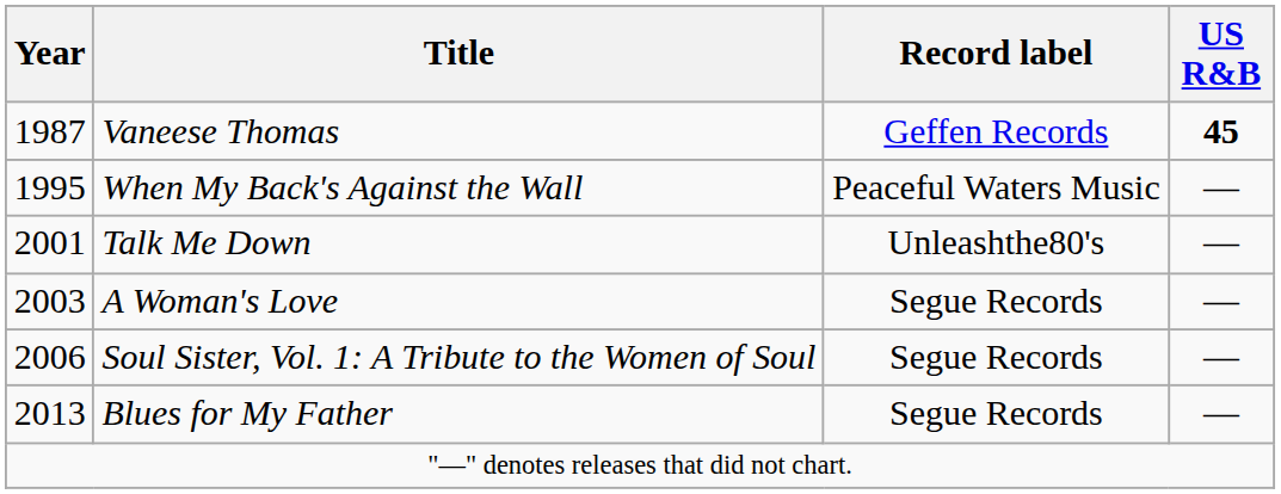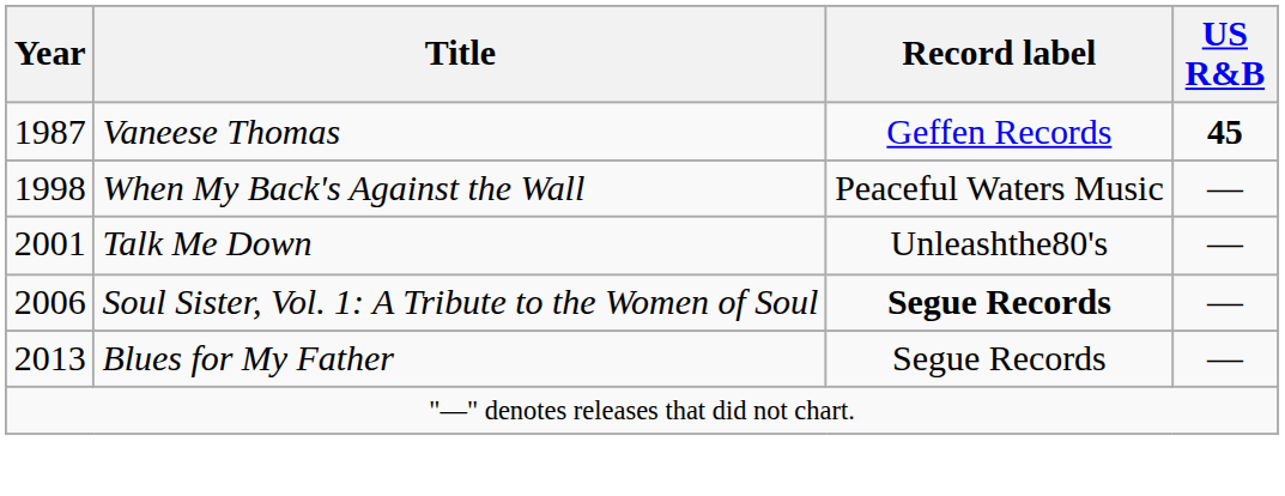When My Back's Against the Wall | Year: 1995 -> 1998
- row: 2003 | A Woman's Love | Segue Records | —
Soul Sister, Vol. 1: A Tribute to the Women of Soul | Record label: normal -> bold
